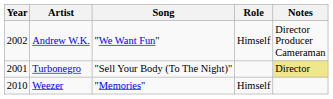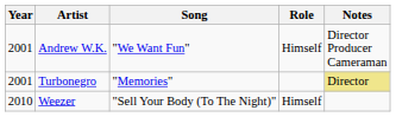Andrew W.K. | Year: 2002 -> 2001
Turbonegro | Song: "Sell Your Body (To The Night)" -> "Memories"
Weezer | Song: "Memories" -> "Sell Your Body (To The Night)"
